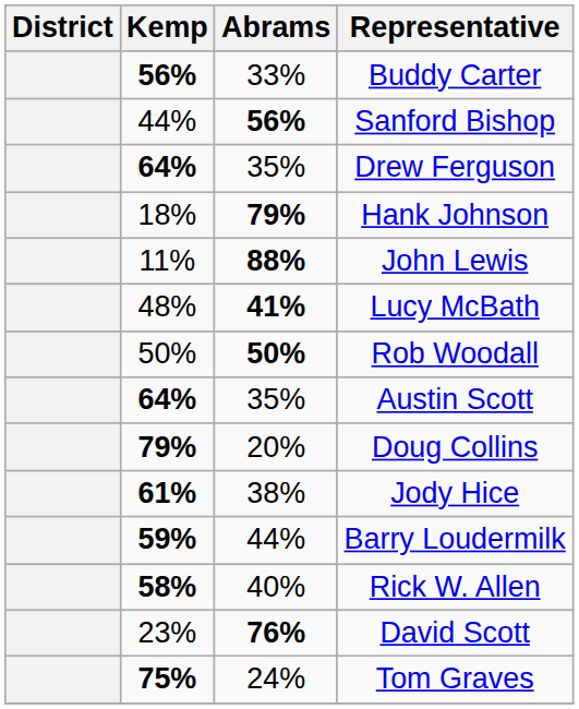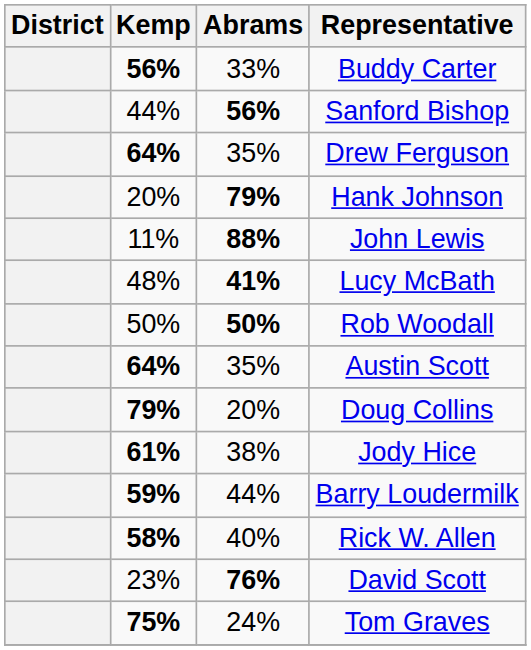Hank Johnson | Kemp: 18% -> 20%
